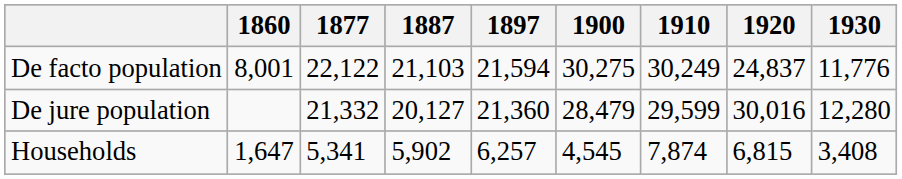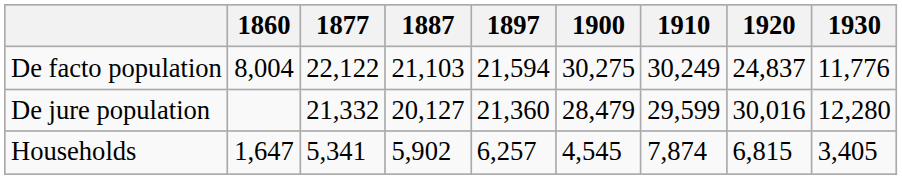De facto population | 1860: 8,001 -> 8,004
Households | 1930: 3,408 -> 3,405
